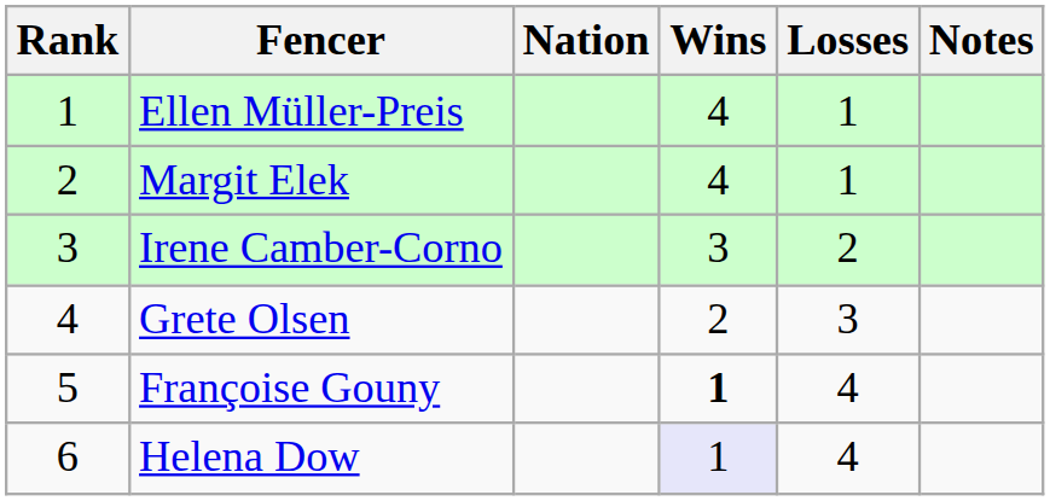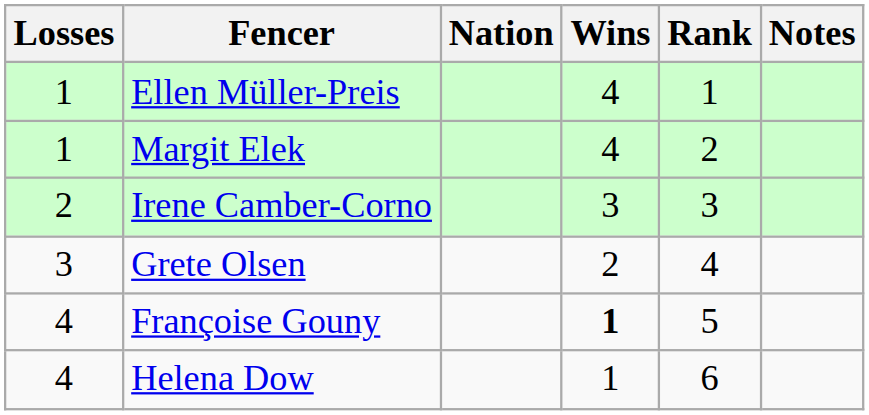columns swapped: Rank <-> Losses
Helena Dow | Wins: lavender background -> no background
